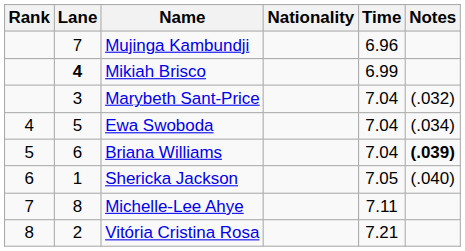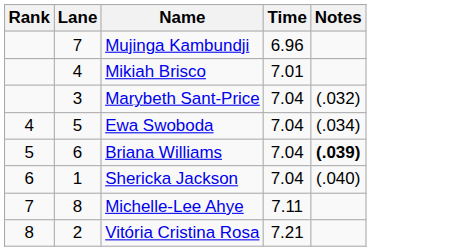- column: Nationality
Mikiah Brisco | Lane: bold -> normal
Mikiah Brisco | Time: 6.99 -> 7.01
Shericka Jackson | Time: 7.05 -> 7.04
